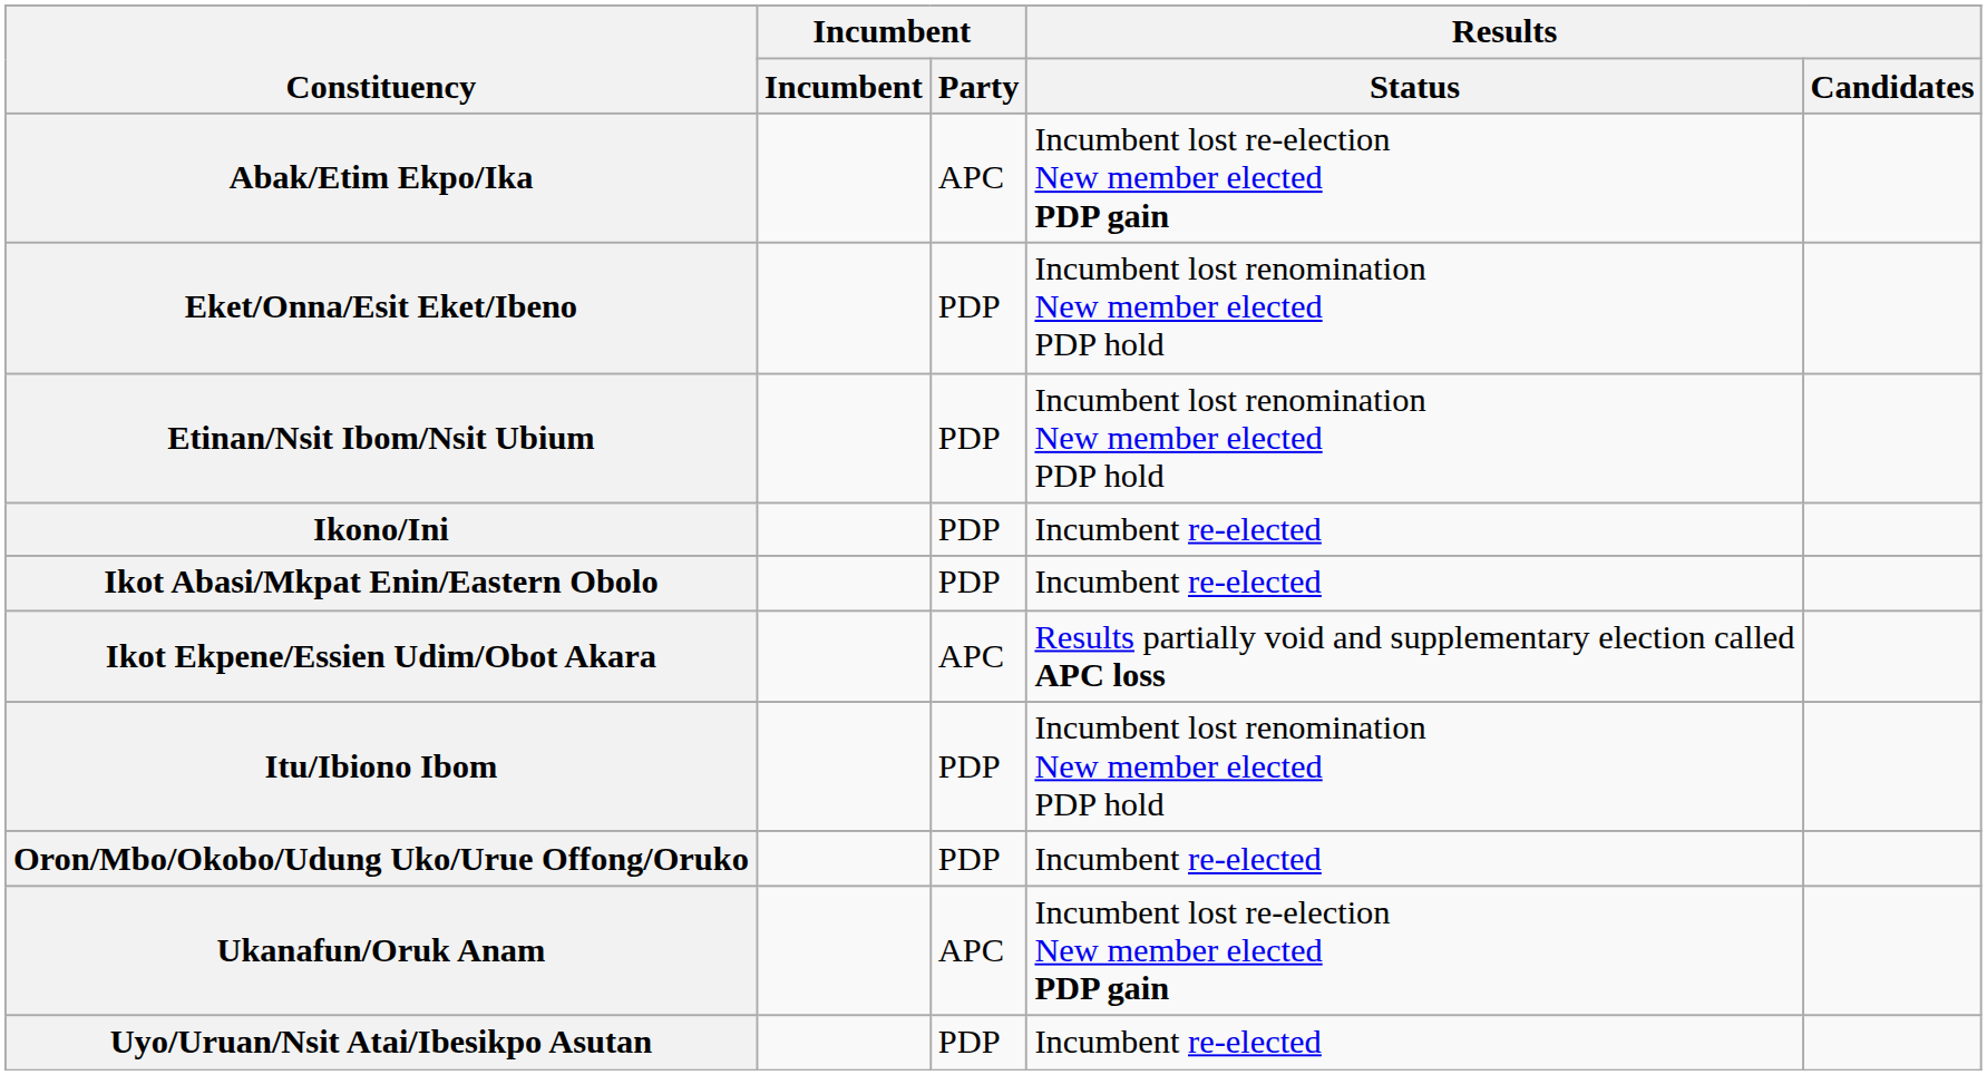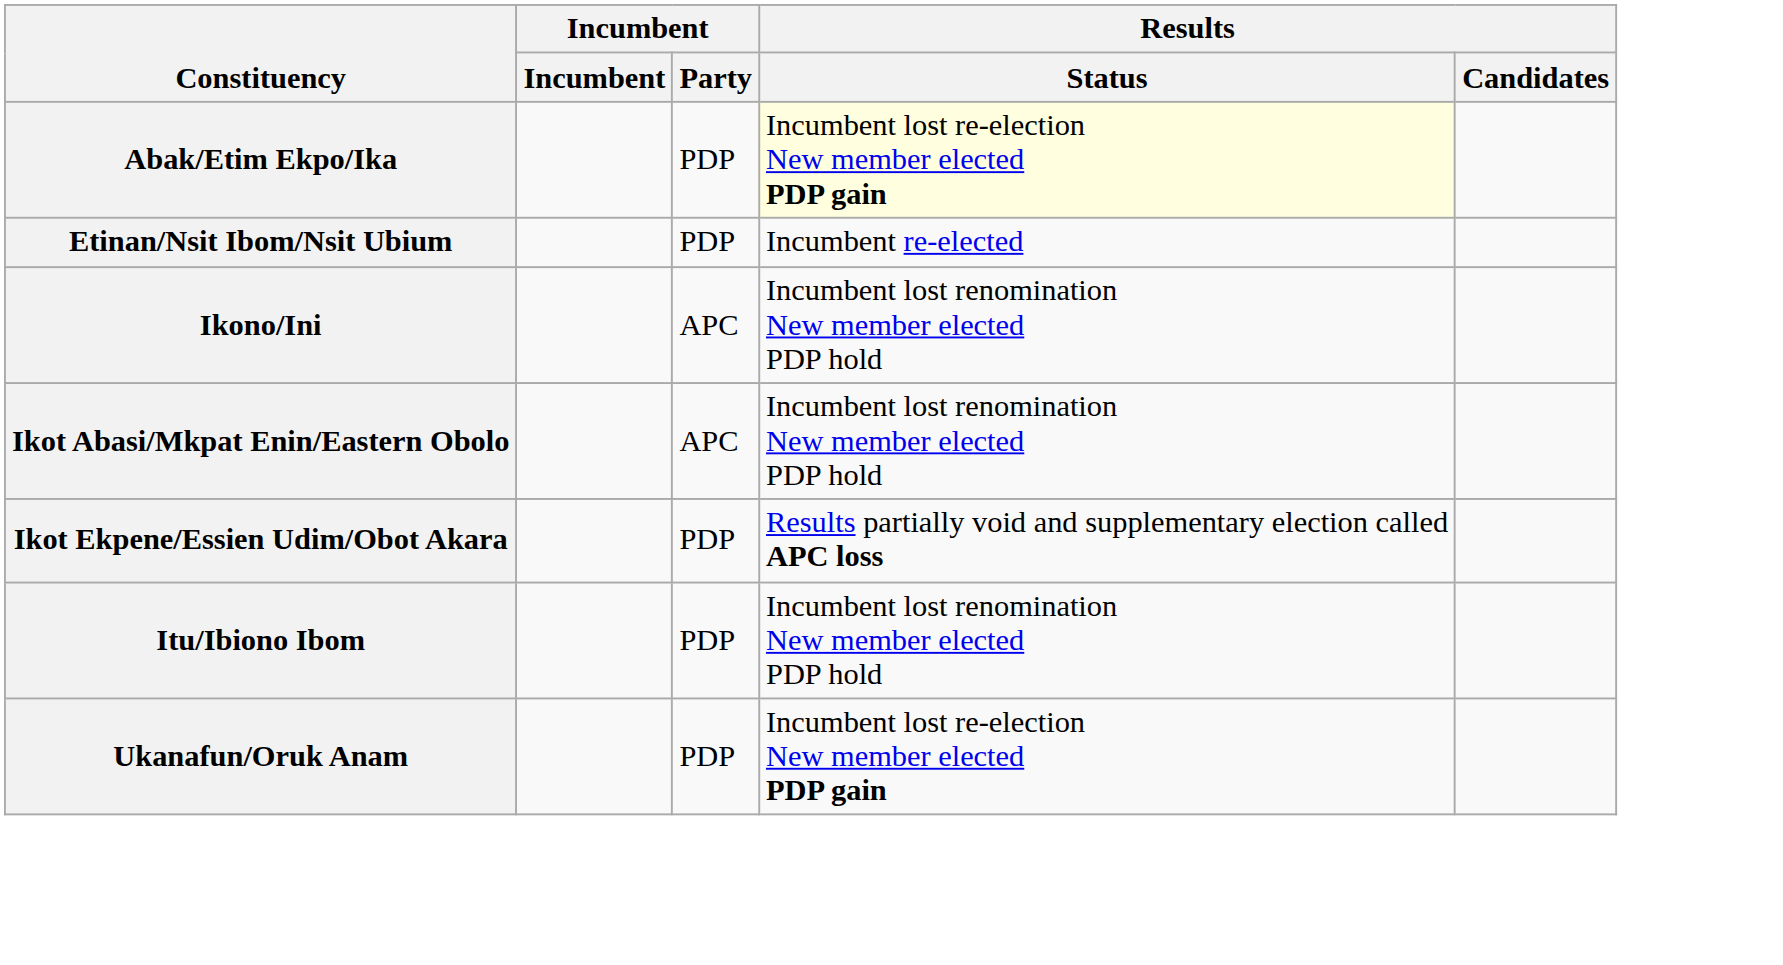Abak/Etim Ekpo/Ika | Incumbent / Party: APC -> PDP
Abak/Etim Ekpo/Ika | Results / Status: no background -> lightyellow background
- row: Eket/Onna/Esit Eket/Ibeno | PDP | Incumbent lost renomination New member elected PDP hold
Etinan/Nsit Ibom/Nsit Ubium | Results / Status: Incumbent lost renomination New member elected PDP hold -> Incumbent re-elected
Ikono/Ini | Incumbent / Party: PDP -> APC
Ikono/Ini | Results / Status: Incumbent re-elected -> Incumbent lost renomination New member elected PDP hold
Ikot Abasi/Mkpat Enin/Eastern Obolo | Incumbent / Party: PDP -> APC
Ikot Abasi/Mkpat Enin/Eastern Obolo | Results / Status: Incumbent re-elected -> Incumbent lost renomination New member elected PDP hold
Ikot Ekpene/Essien Udim/Obot Akara | Incumbent / Party: APC -> PDP
- row: Oron/Mbo/Okobo/Udung Uko/Urue Offong/Oruko | PDP | Incumbent re-elected
Ukanafun/Oruk Anam | Incumbent / Party: APC -> PDP
- row: Uyo/Uruan/Nsit Atai/Ibesikpo Asutan | PDP | Incumbent re-elected
